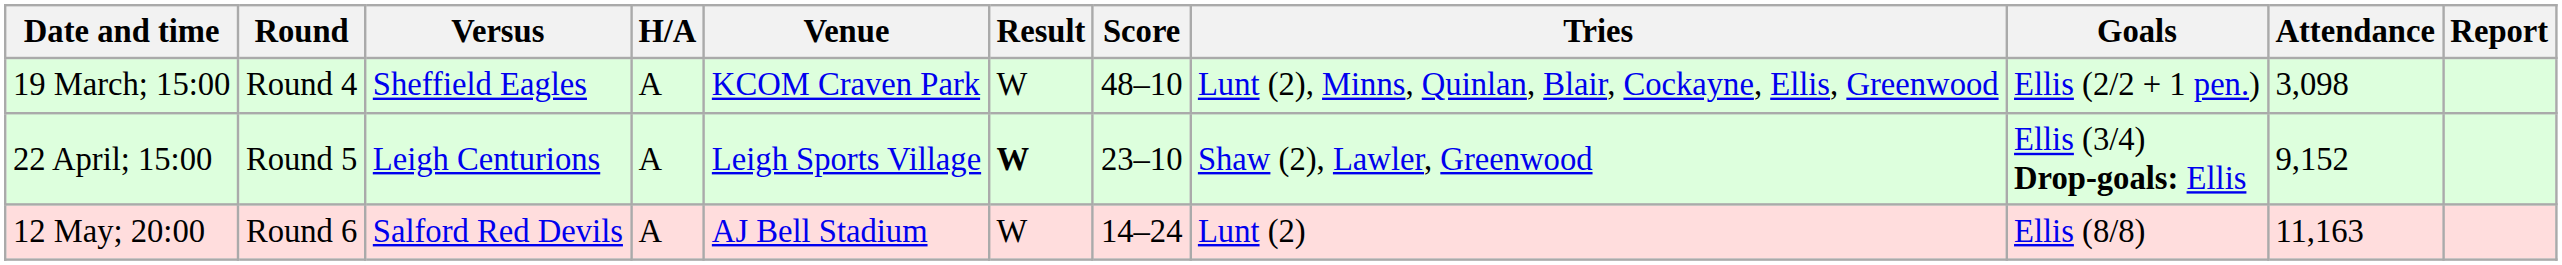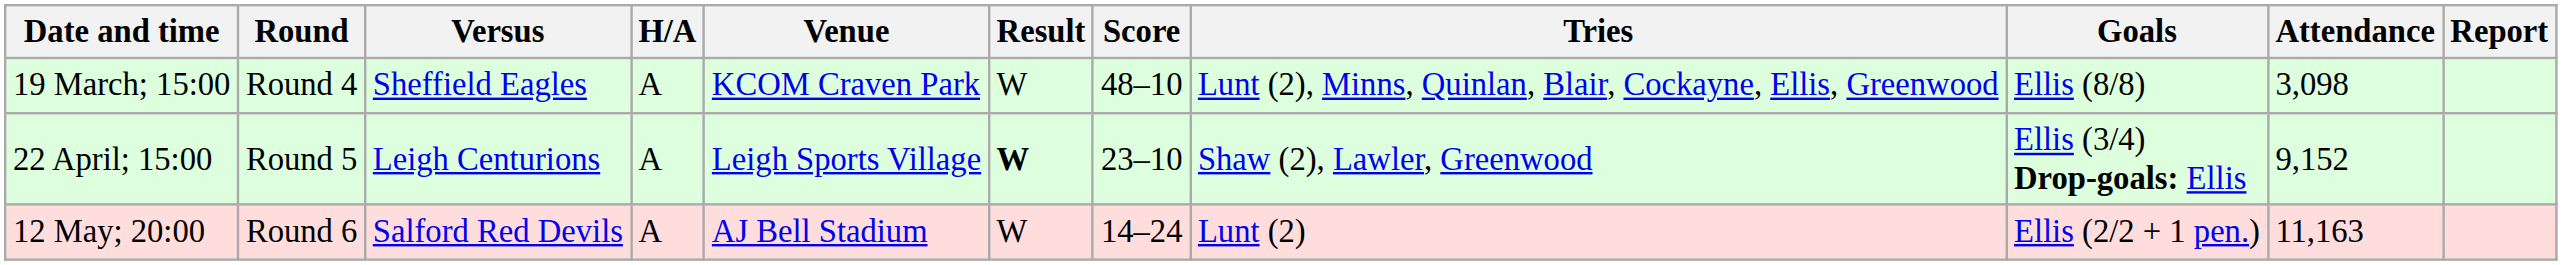19 March; 15:00 | Goals: Ellis (2/2 + 1 pen.) -> Ellis (8/8)
12 May; 20:00 | Goals: Ellis (8/8) -> Ellis (2/2 + 1 pen.)
